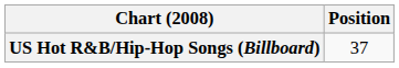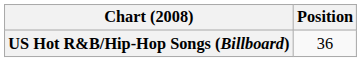US Hot R&B/Hip-Hop Songs (Billboard) | Position: 37 -> 36
